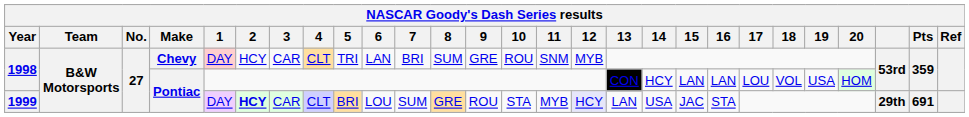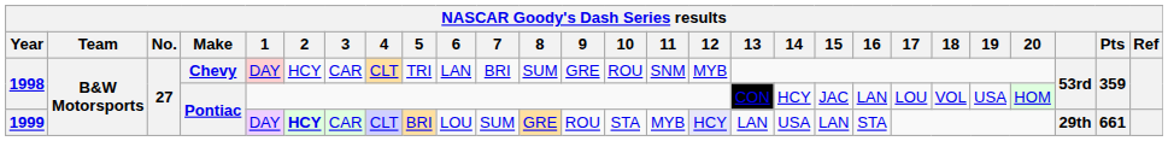1998 / Pontiac | 15: LAN -> JAC
1999 | 15: JAC -> LAN
1999 | Pts: 691 -> 661
